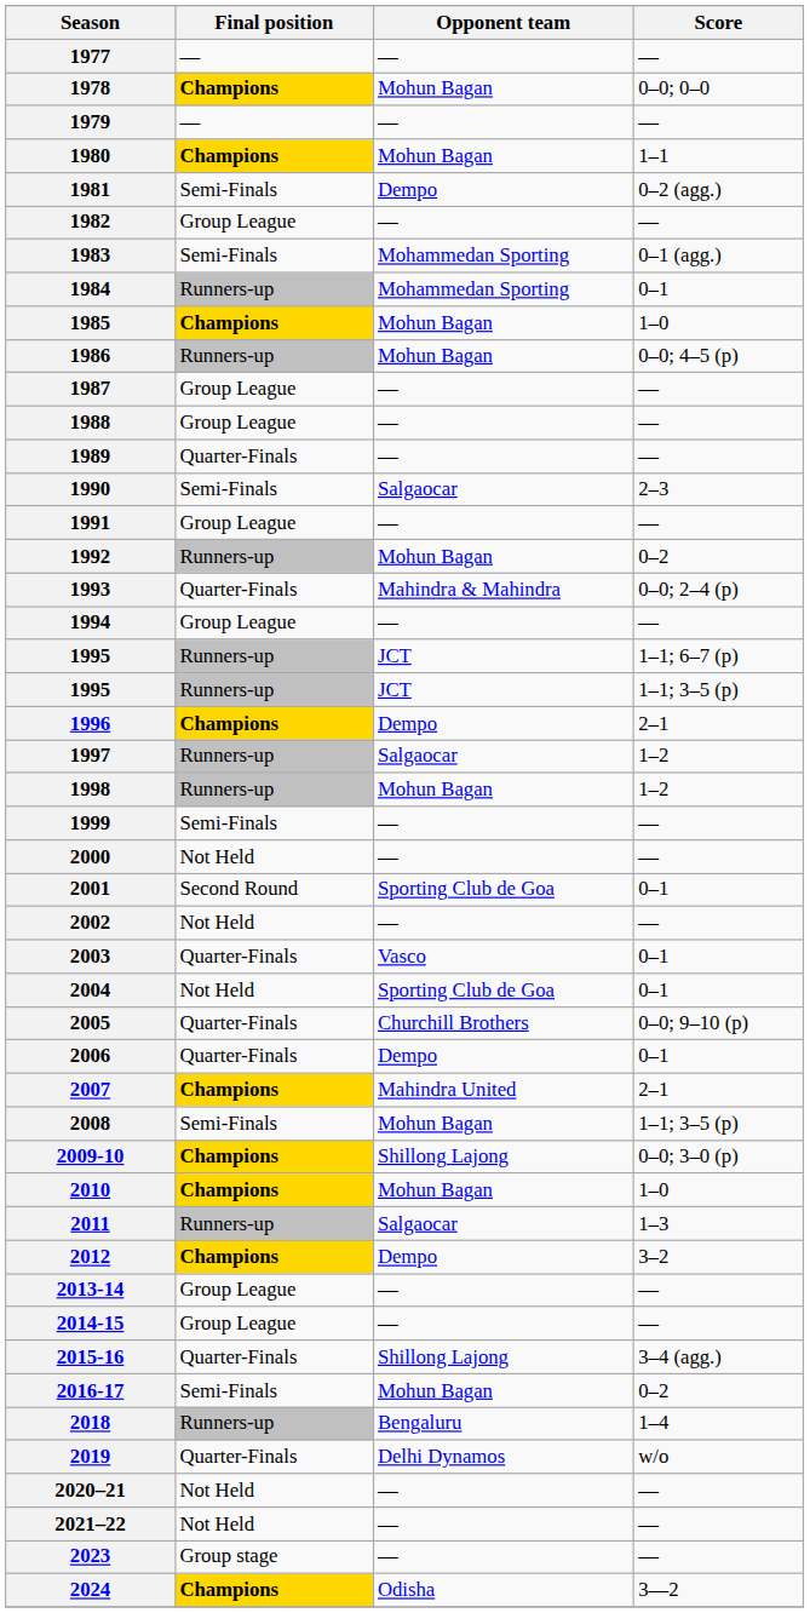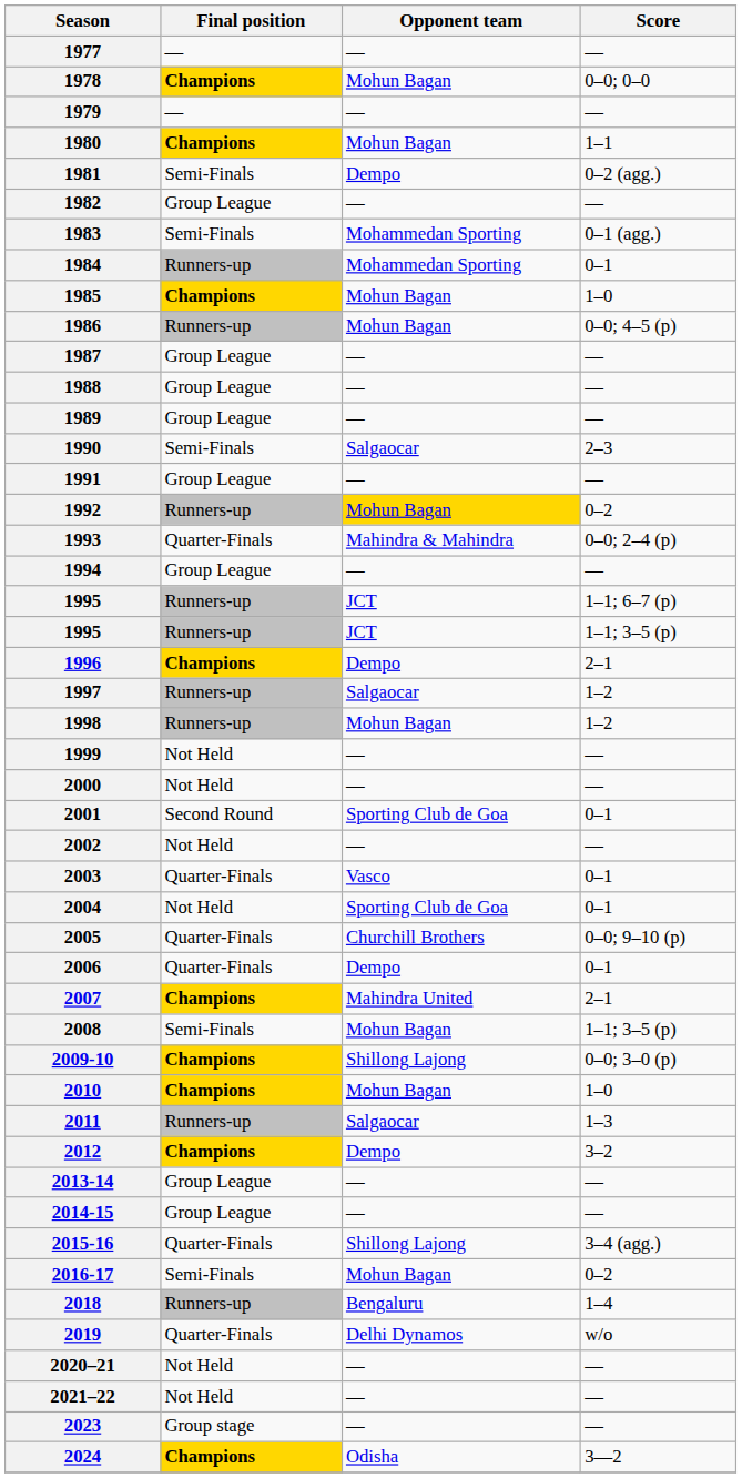1989 | Final position: Quarter-Finals -> Group League
1992 | Opponent team: no background -> gold background
1999 | Final position: Semi-Finals -> Not Held
